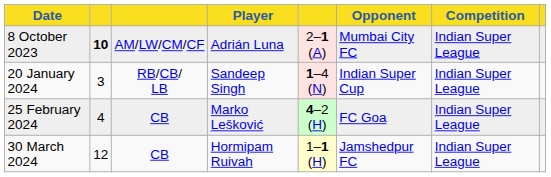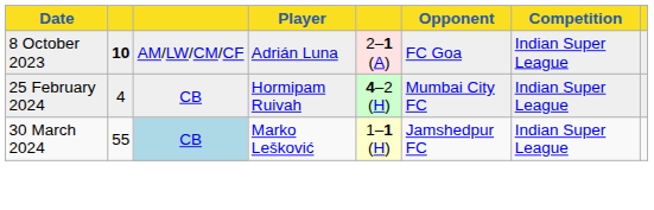8 October 2023 | Opponent: Mumbai City FC -> FC Goa
- row: 20 January 2024 | 3 | RB/CB/ LB | Sandeep Singh | 1–4 (N) | Indian Super Cup | Indian Super League
25 February 2024 | Player: Marko Lešković -> Hormipam Ruivah
25 February 2024 | Opponent: FC Goa -> Mumbai City FC
30 March 2024 | column 2: 12 -> 55
30 March 2024 | column 3: no background -> lightblue background
30 March 2024 | Player: Hormipam Ruivah -> Marko Lešković
